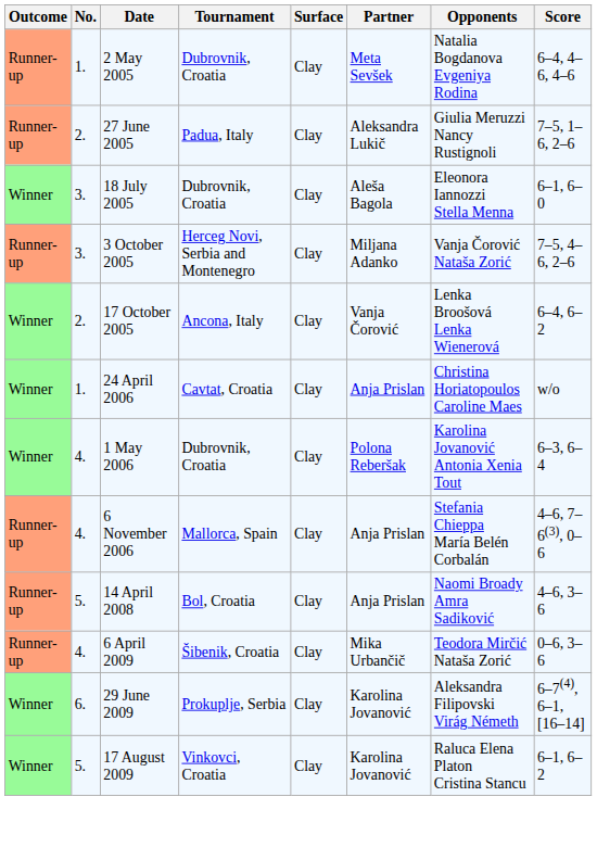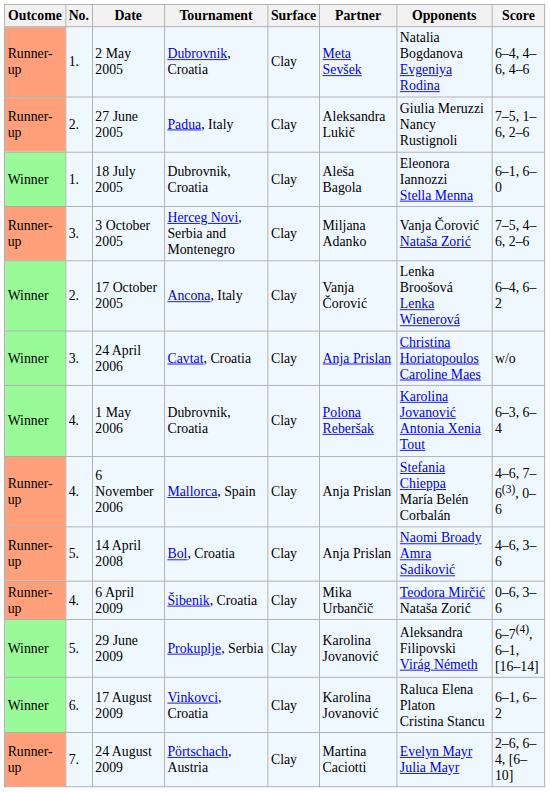18 July 2005 | No.: 3. -> 1.
24 April 2006 | No.: 1. -> 3.
29 June 2009 | No.: 6. -> 5.
17 August 2009 | No.: 5. -> 6.
+ row: Runner-up | 7. | 24 August 2009 | Pörtschach, Austria | Clay | Martina Caciotti | Evelyn Mayr Julia Mayr | 2–6, 6–4, [6–10]
